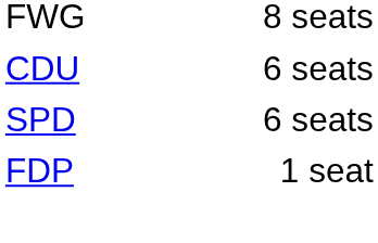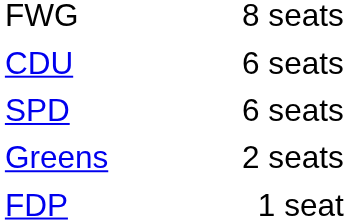+ row: Greens | 2 seats
